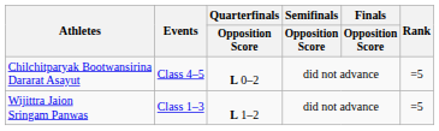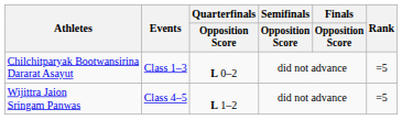Chilchitparyak Bootwansirina Dararat Asayut | Events: Class 4–5 -> Class 1–3
Wijittra Jaion Sringam Panwas | Events: Class 1–3 -> Class 4–5
